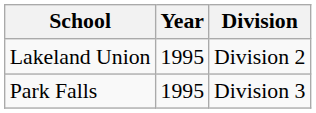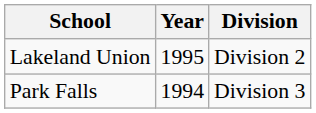Park Falls | Year: 1995 -> 1994
